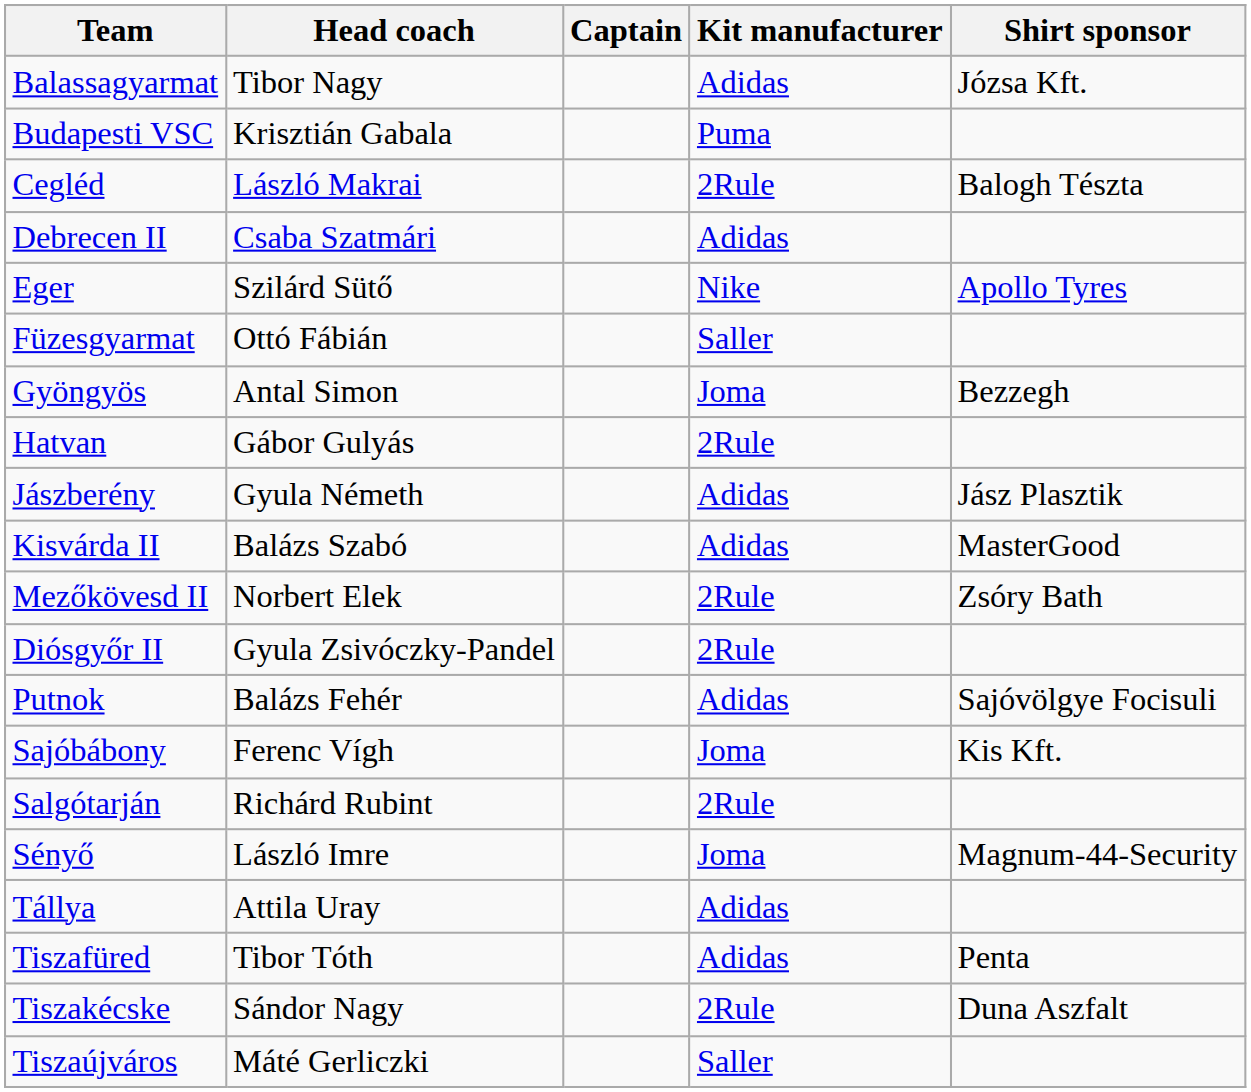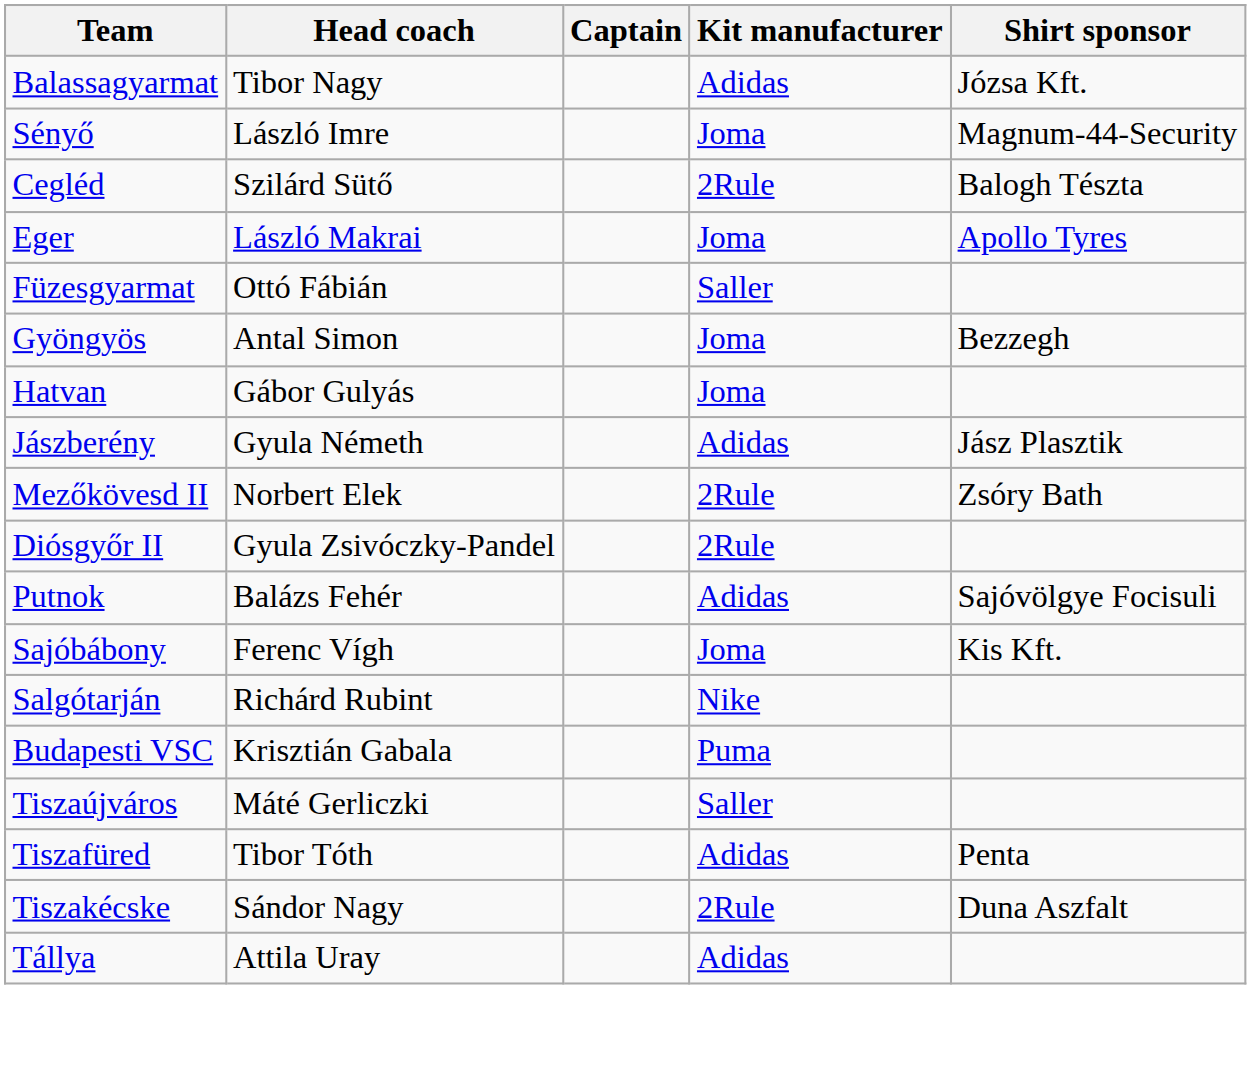rows swapped: Budapesti VSC <-> Sényő
Cegléd | Head coach: László Makrai -> Szilárd Sütő
- row: Debrecen II | Csaba Szatmári | Adidas
Eger | Head coach: Szilárd Sütő -> László Makrai
Eger | Kit manufacturer: Nike -> Joma
Hatvan | Kit manufacturer: 2Rule -> Joma
- row: Kisvárda II | Balázs Szabó | Adidas | MasterGood
Salgótarján | Kit manufacturer: 2Rule -> Nike
rows swapped: Tállya <-> Tiszaújváros
